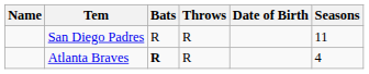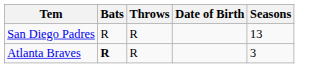- column: Name
San Diego Padres | Seasons: 11 -> 13
Atlanta Braves | Seasons: 4 -> 3
